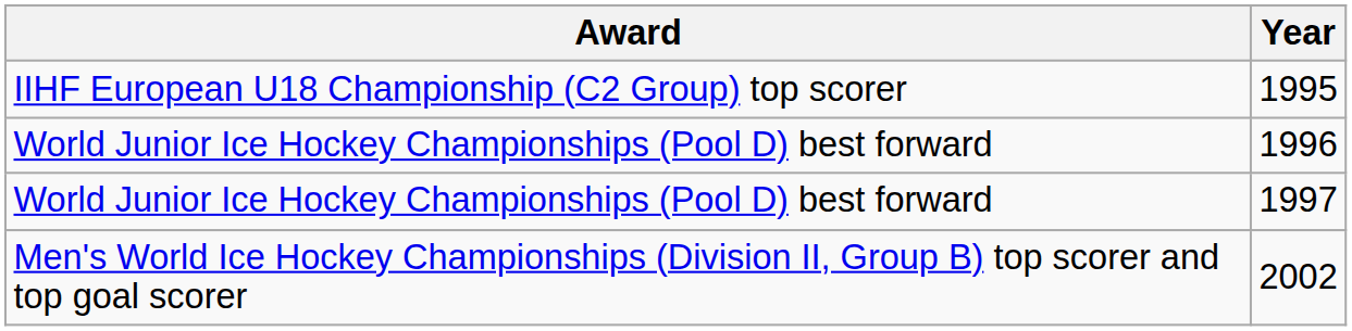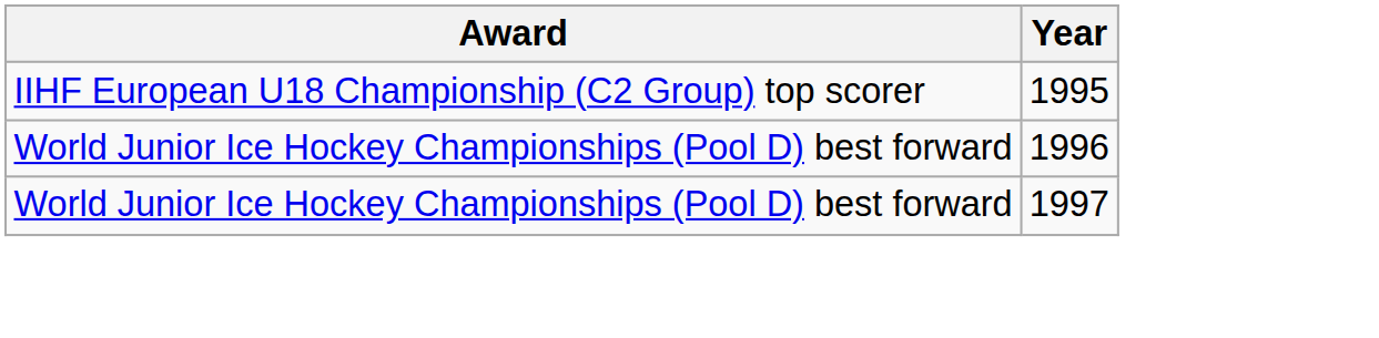- row: Men's World Ice Hockey Championships (Division II, Group B) top scorer and top goal scorer | 2002
